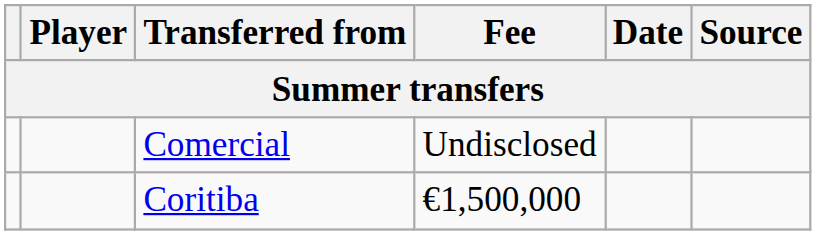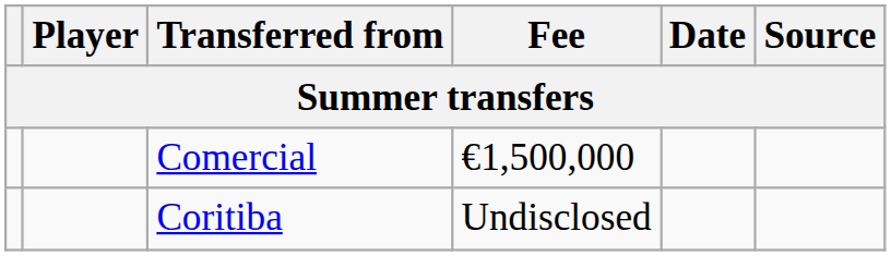Comercial | Fee: Undisclosed -> €1,500,000
Coritiba | Fee: €1,500,000 -> Undisclosed
